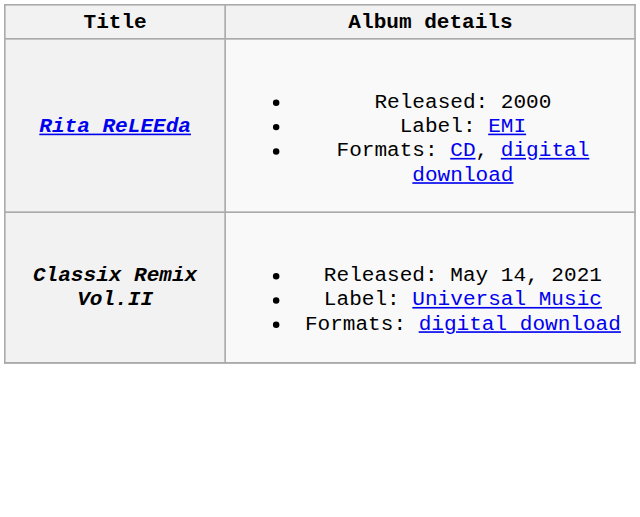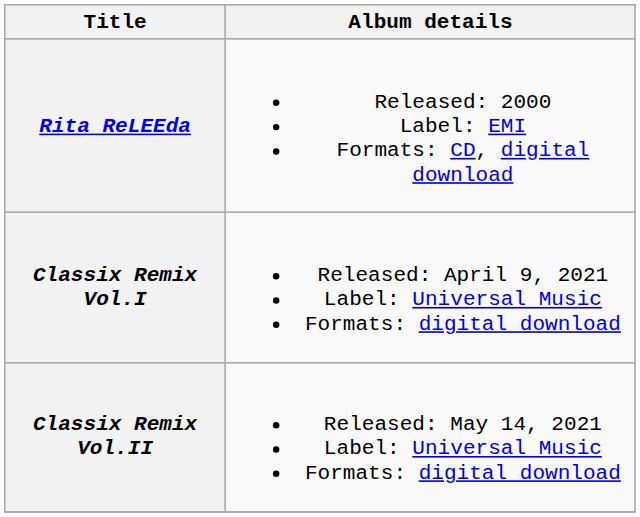+ row: Classix Remix Vol.I | Released: April 9, 2021 Label: Universal Music Formats: digital download
